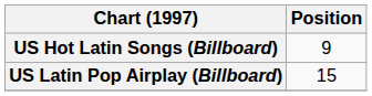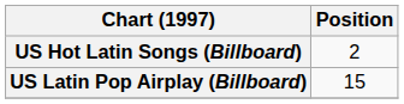US Hot Latin Songs (Billboard) | Position: 9 -> 2
